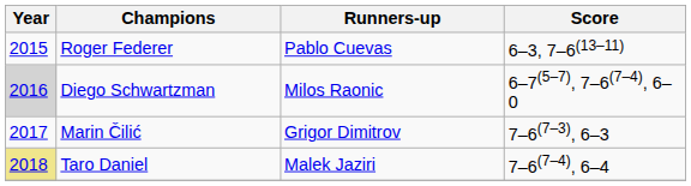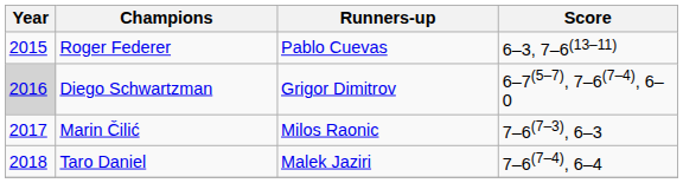Diego Schwartzman | Runners-up: Milos Raonic -> Grigor Dimitrov
Marin Čilić | Runners-up: Grigor Dimitrov -> Milos Raonic
Taro Daniel | Year: khaki background -> no background
